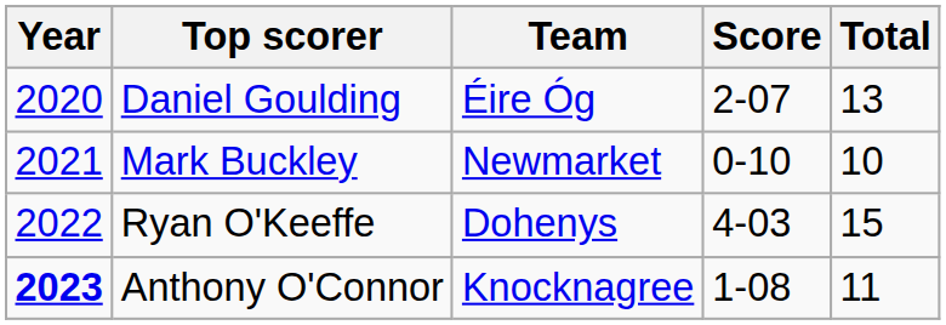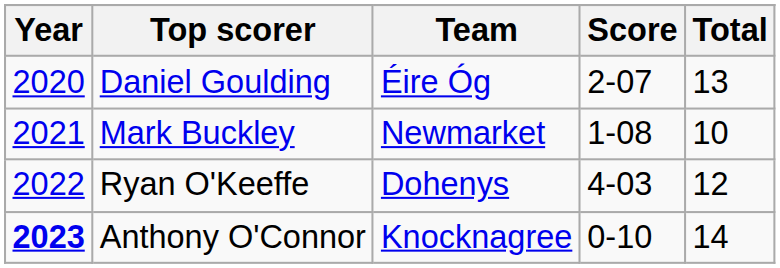Mark Buckley | Score: 0-10 -> 1-08
Ryan O'Keeffe | Total: 15 -> 12
Anthony O'Connor | Score: 1-08 -> 0-10
Anthony O'Connor | Total: 11 -> 14
